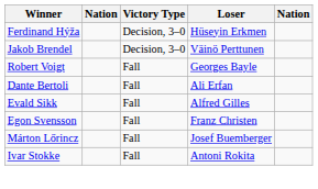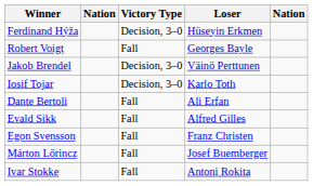rows swapped: Jakob Brendel <-> Robert Voigt
+ row: Iosif Tojar | Decision, 3–0 | Karlo Toth
